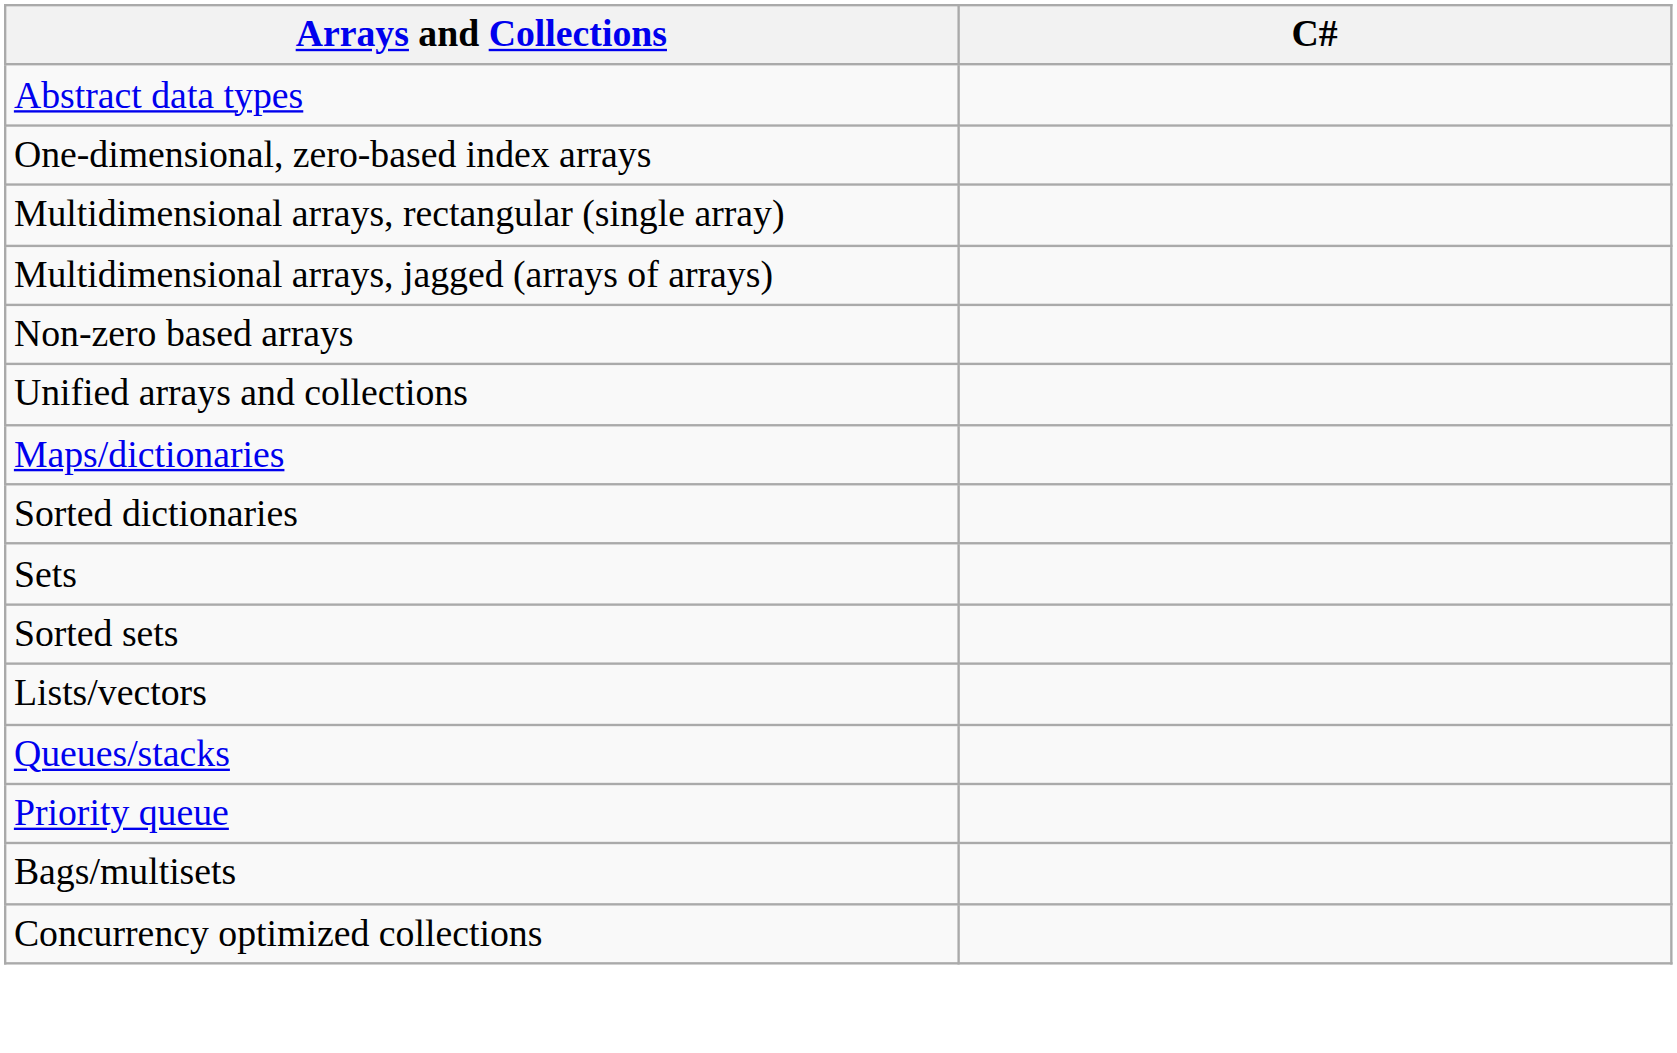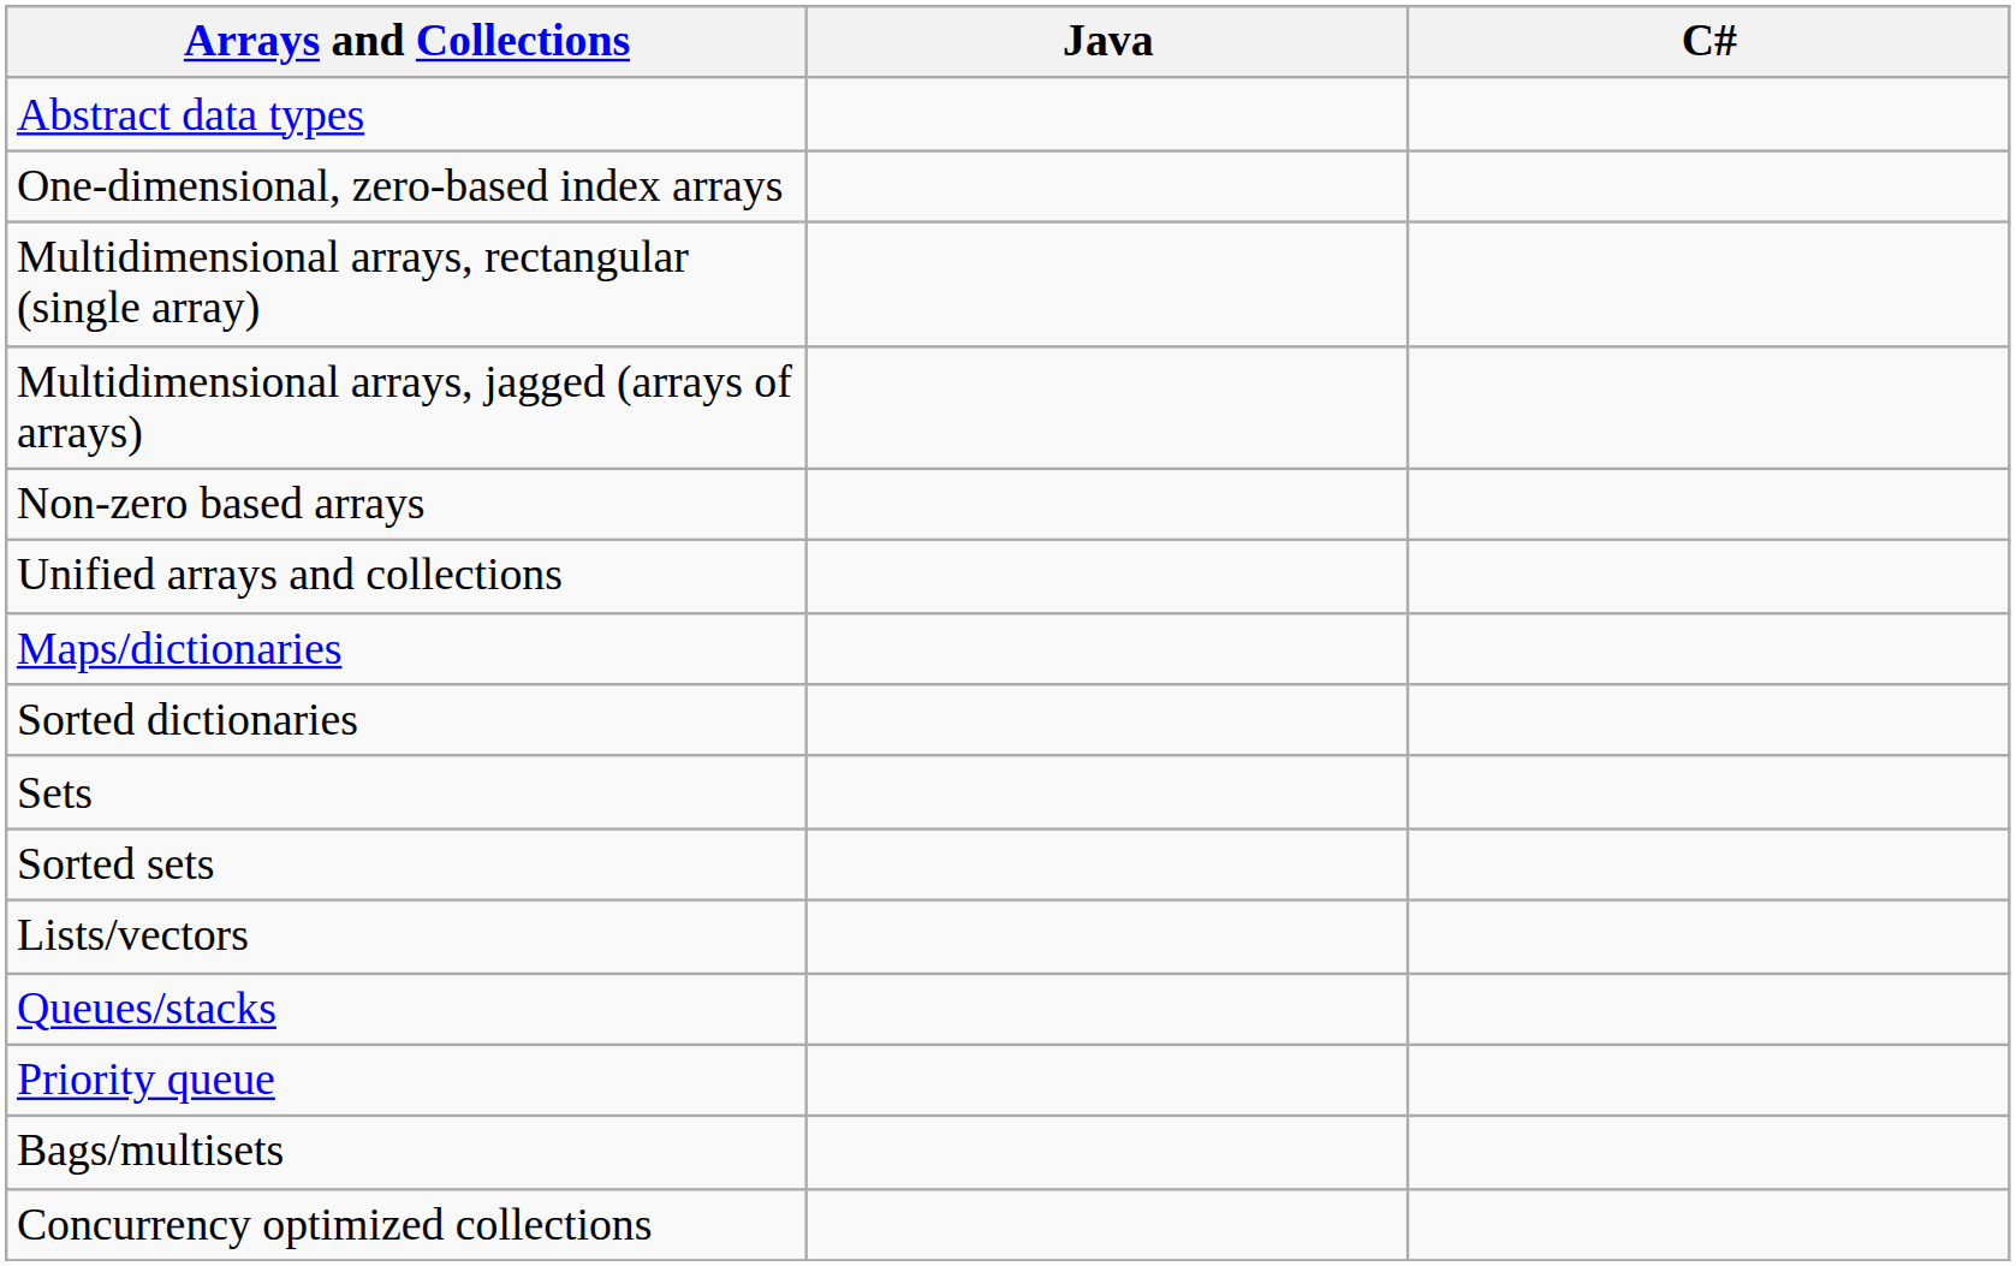+ column: Java
